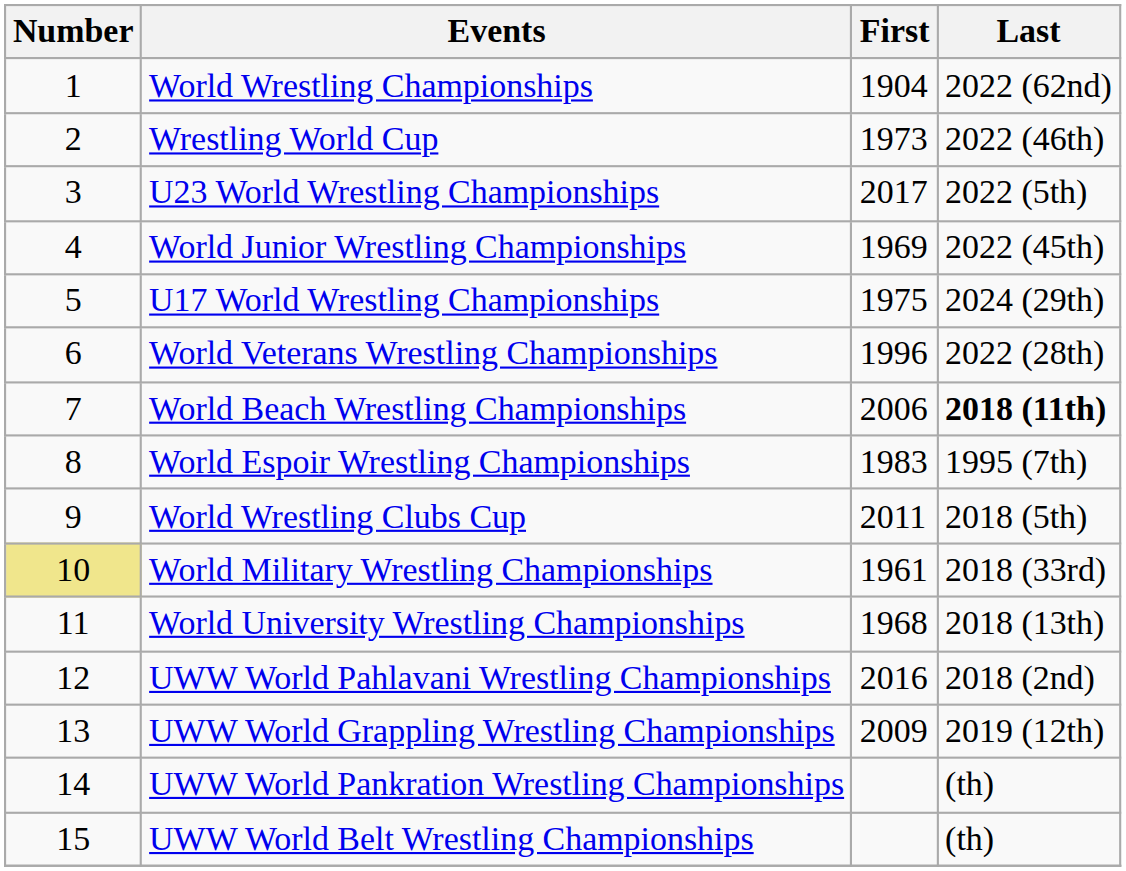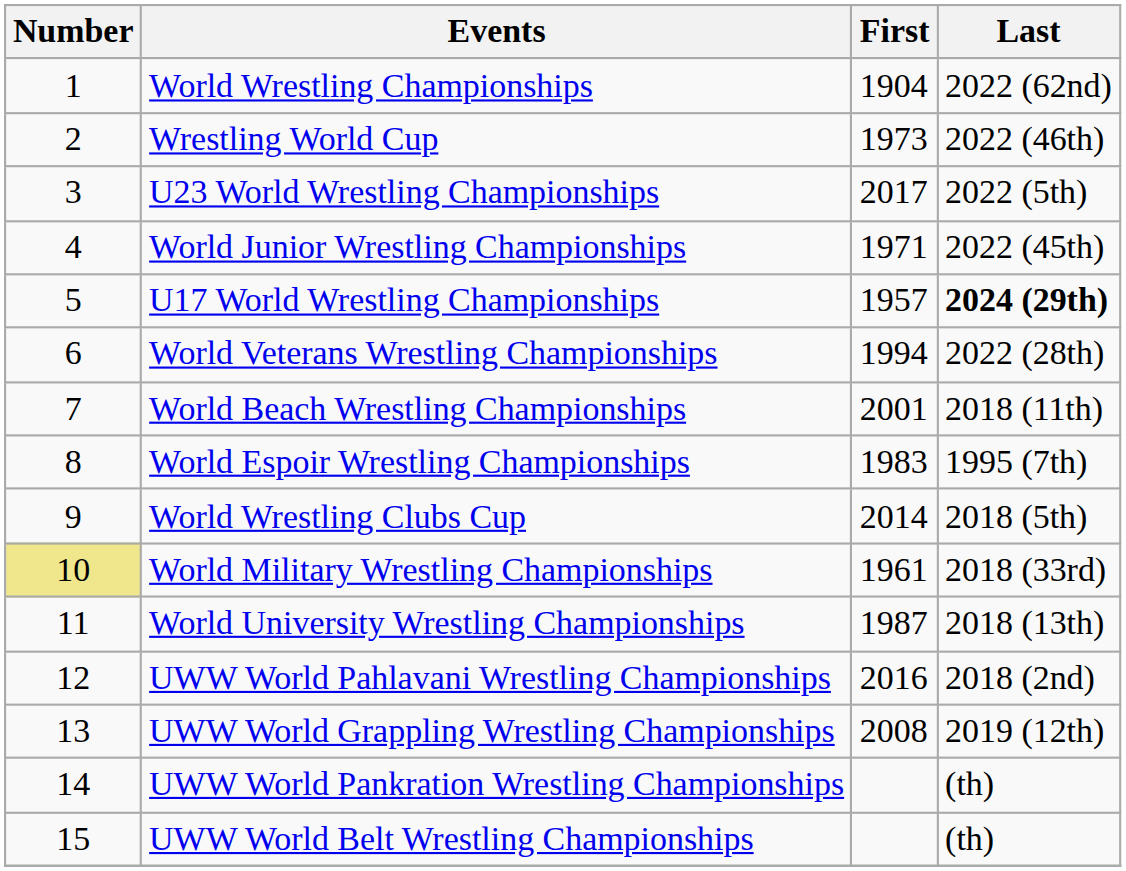World Junior Wrestling Championships | First: 1969 -> 1971
U17 World Wrestling Championships | First: 1975 -> 1957
U17 World Wrestling Championships | Last: normal -> bold
World Veterans Wrestling Championships | First: 1996 -> 1994
World Beach Wrestling Championships | First: 2006 -> 2001
World Beach Wrestling Championships | Last: bold -> normal
World Wrestling Clubs Cup | First: 2011 -> 2014
World University Wrestling Championships | First: 1968 -> 1987
UWW World Grappling Wrestling Championships | First: 2009 -> 2008
